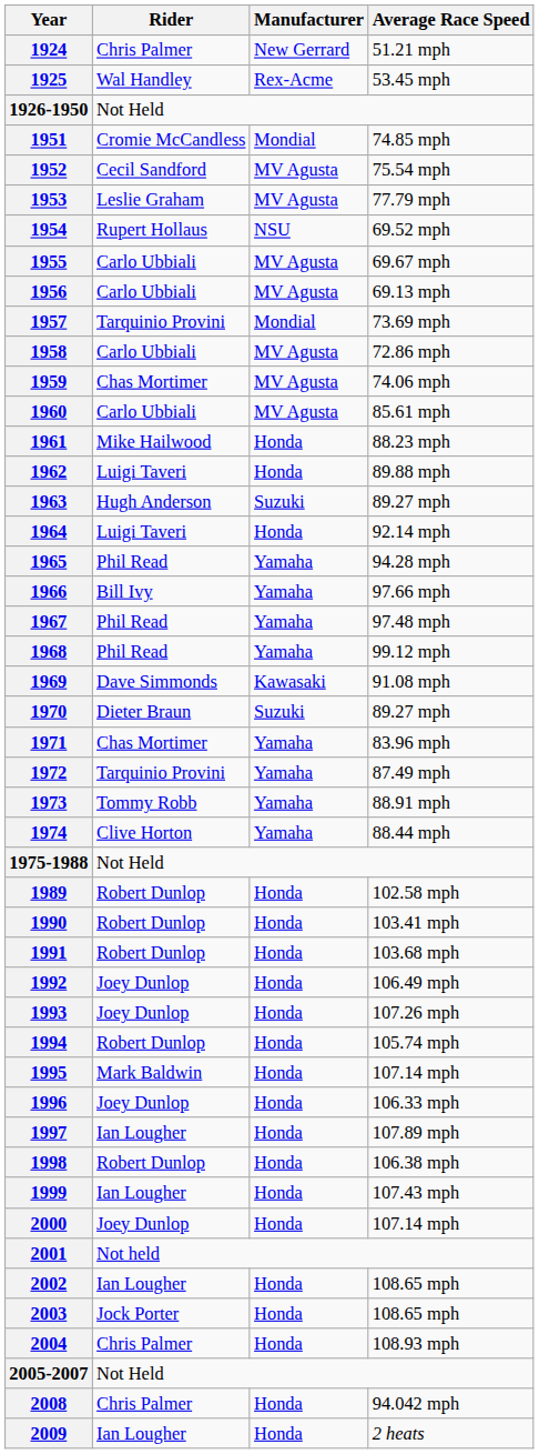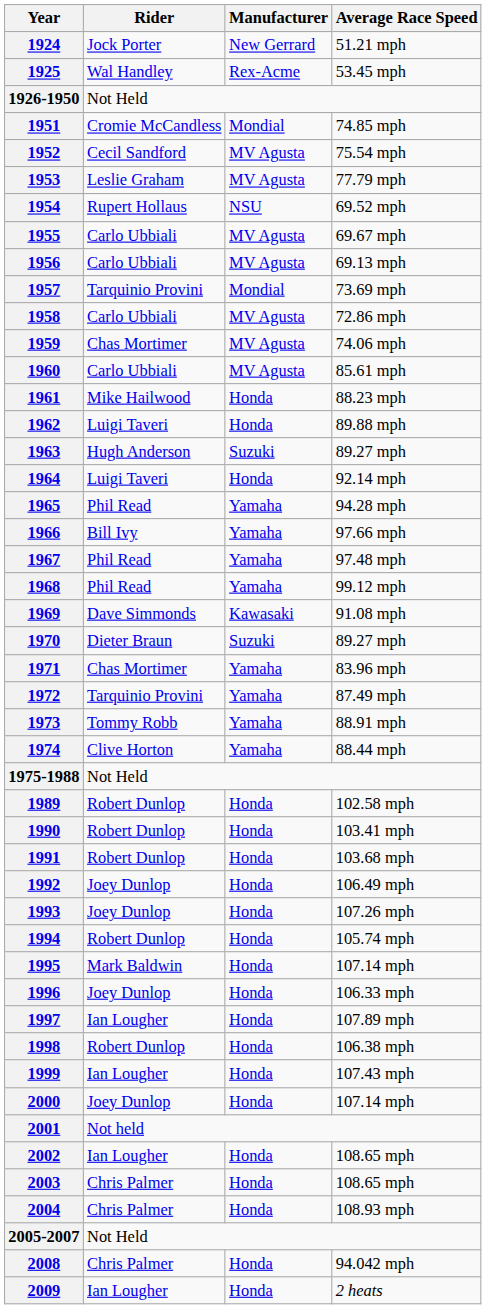1924 | Rider: Chris Palmer -> Jock Porter
2003 | Rider: Jock Porter -> Chris Palmer
